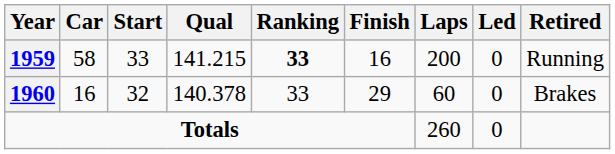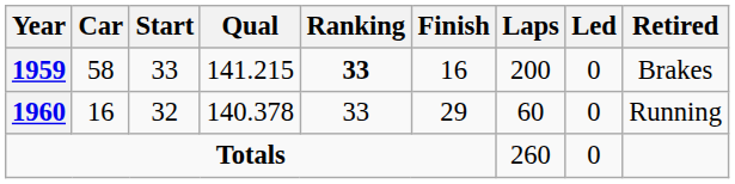1959 | Retired: Running -> Brakes
1960 | Retired: Brakes -> Running
